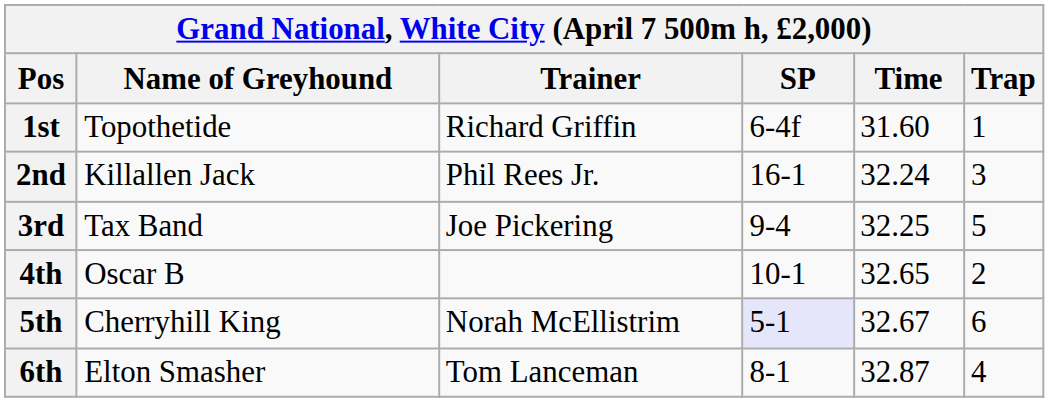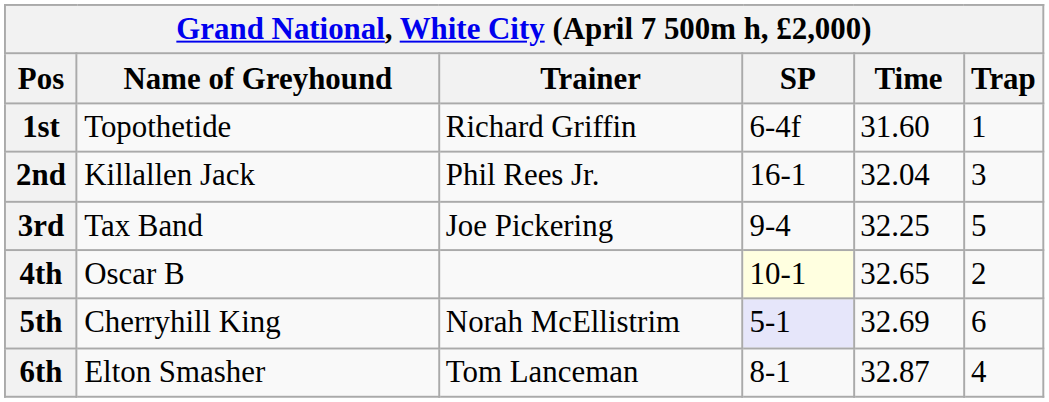2nd | Time: 32.24 -> 32.04
4th | SP: no background -> lightyellow background
5th | Time: 32.67 -> 32.69
